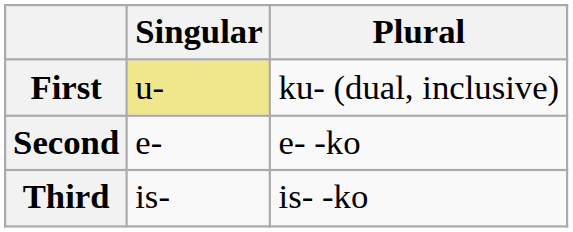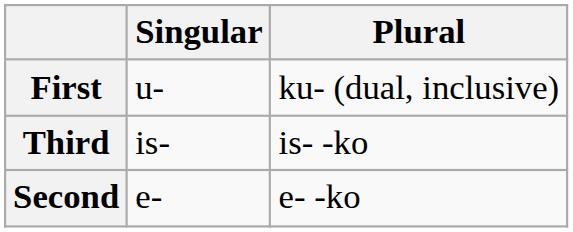First | Singular: khaki background -> no background
rows swapped: Second <-> Third
